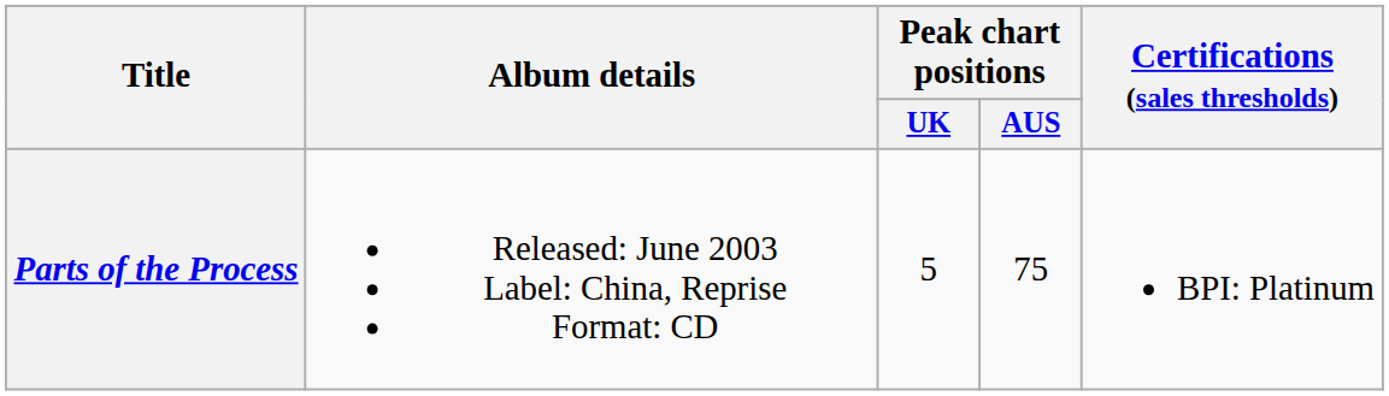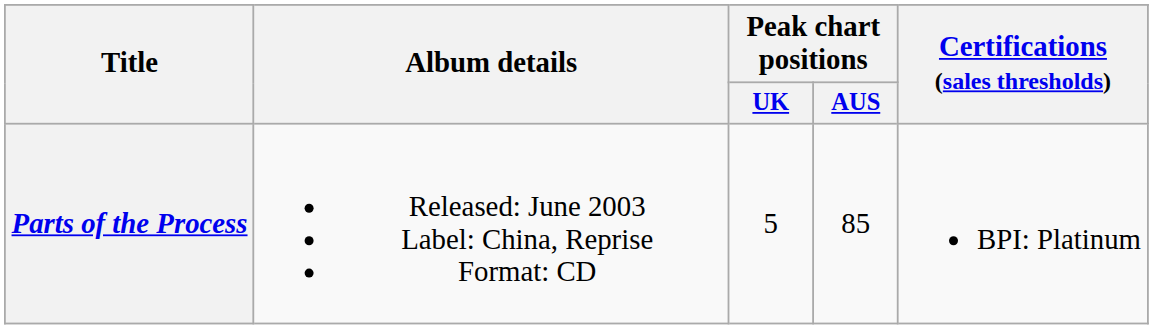Parts of the Process | Peak chart positions / AUS: 75 -> 85
